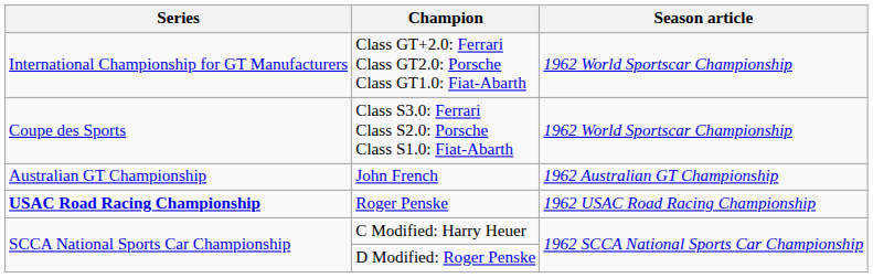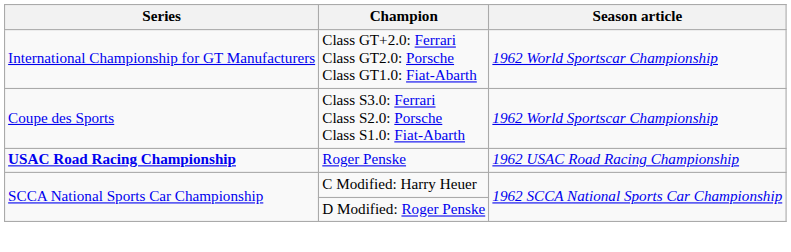- row: Australian GT Championship | John French | 1962 Australian GT Championship
